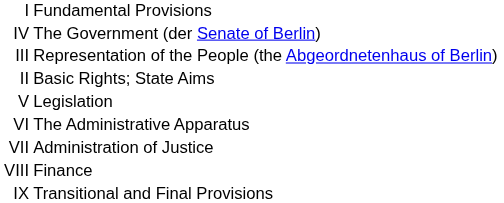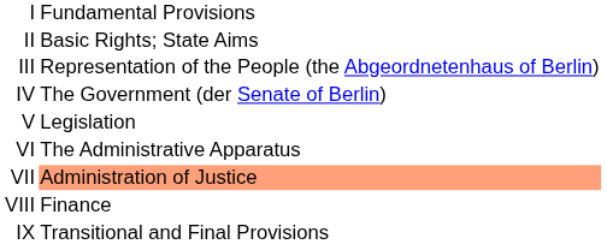rows swapped: II <-> IV
VII | column 2: no background -> lightsalmon background
